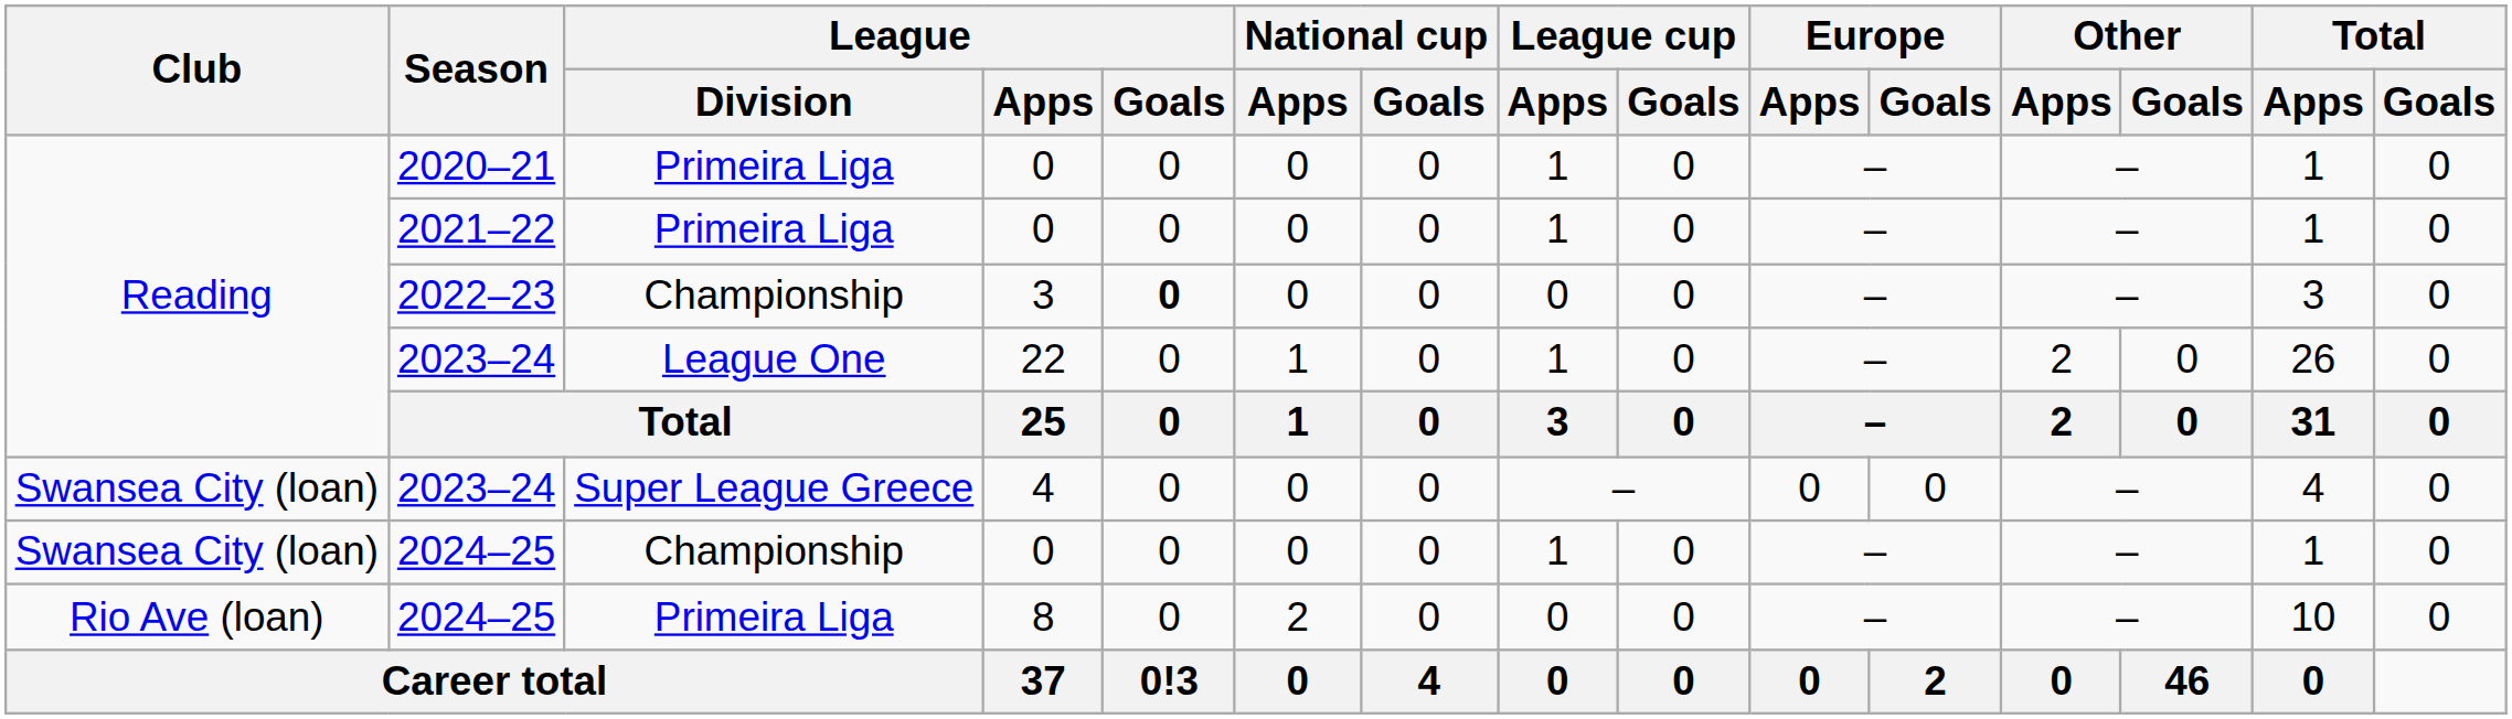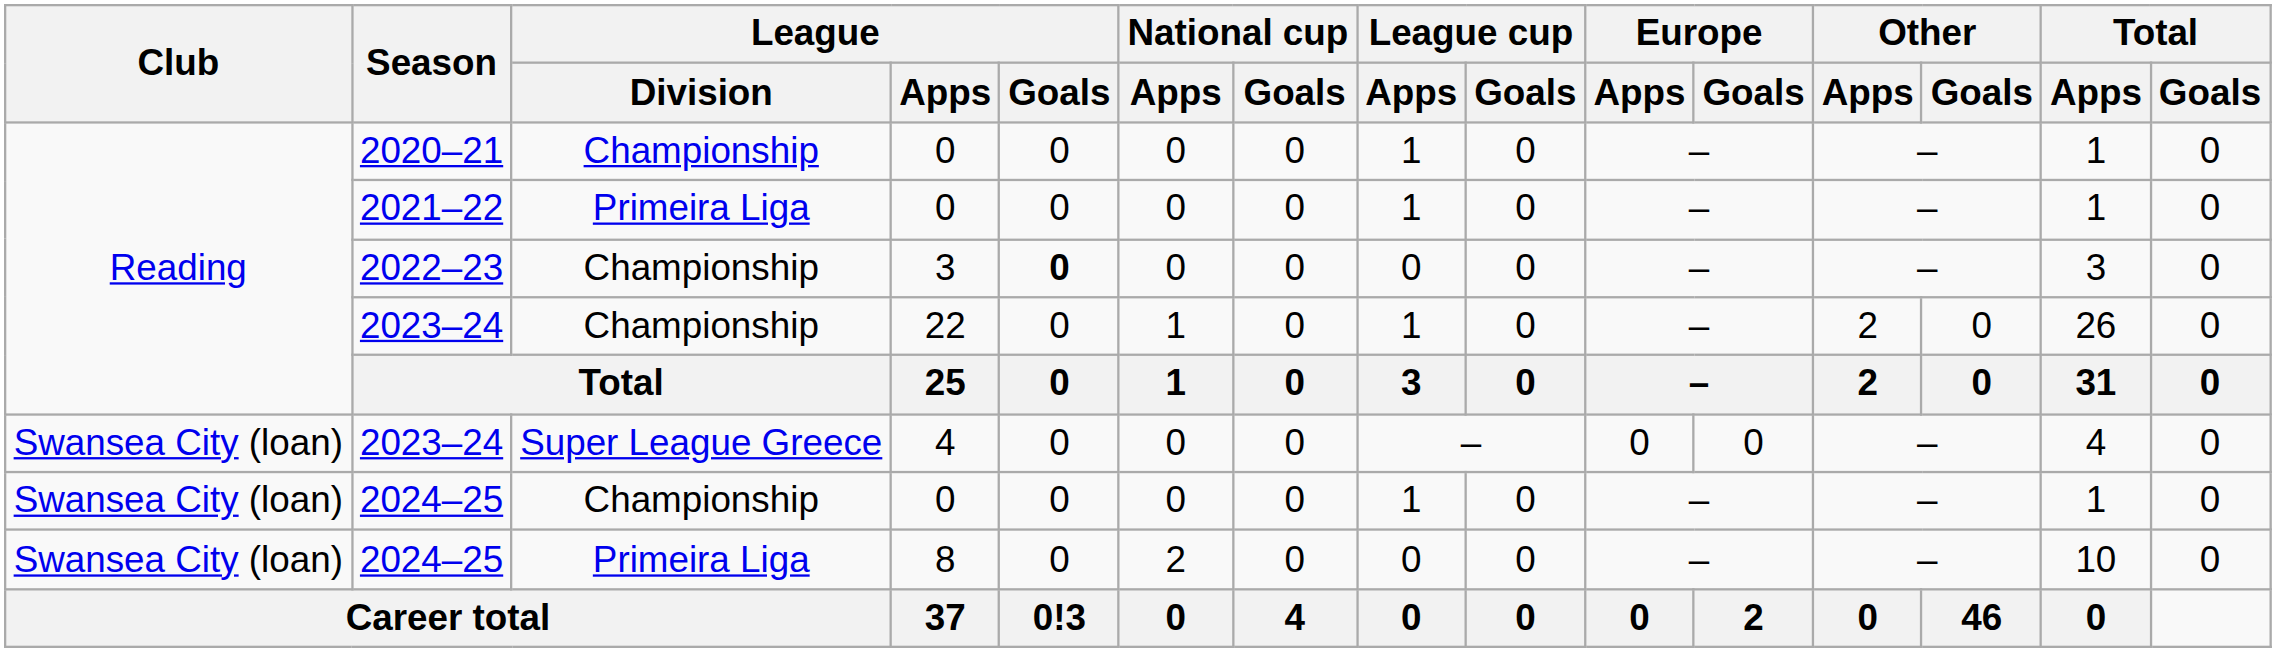2020–21 | League / Division: Primeira Liga -> Championship
2023–24 / 22 | League / Division: League One -> Championship
2024–25 / 8 | Club: Rio Ave (loan) -> Swansea City (loan)
